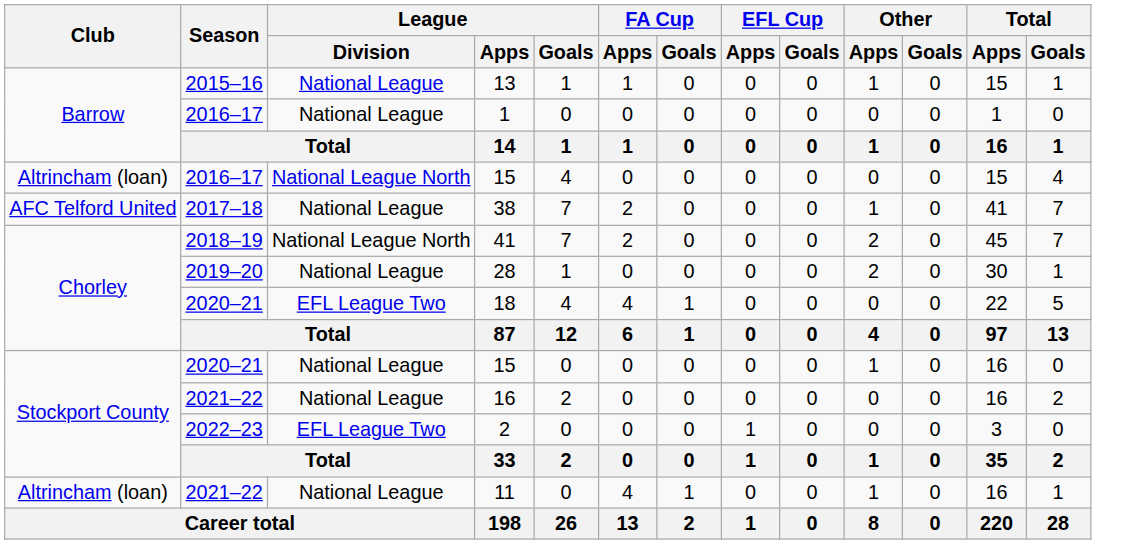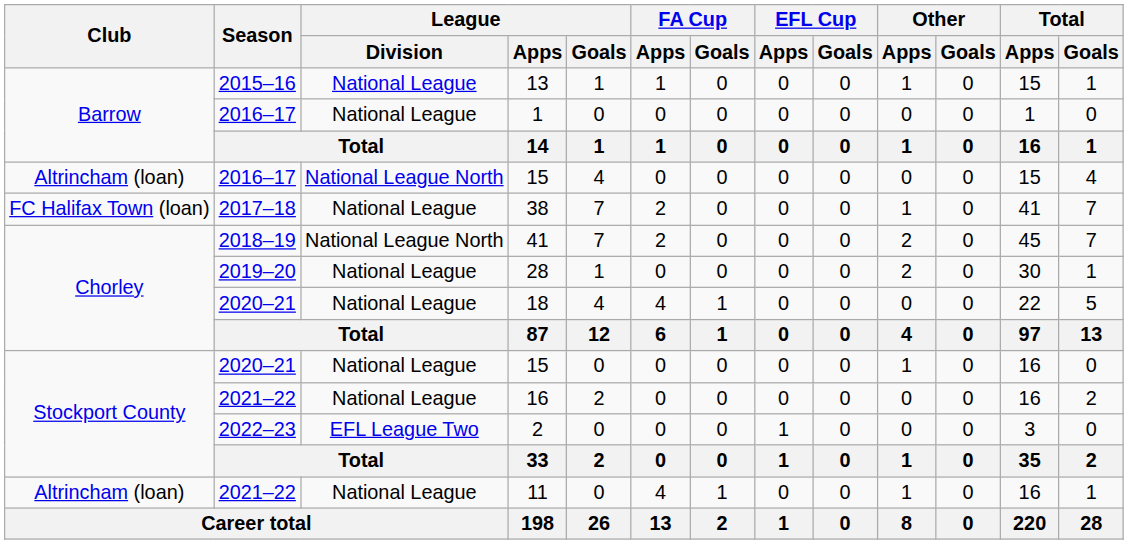38 | Club: AFC Telford United -> FC Halifax Town (loan)
18 | League / Division: EFL League Two -> National League
